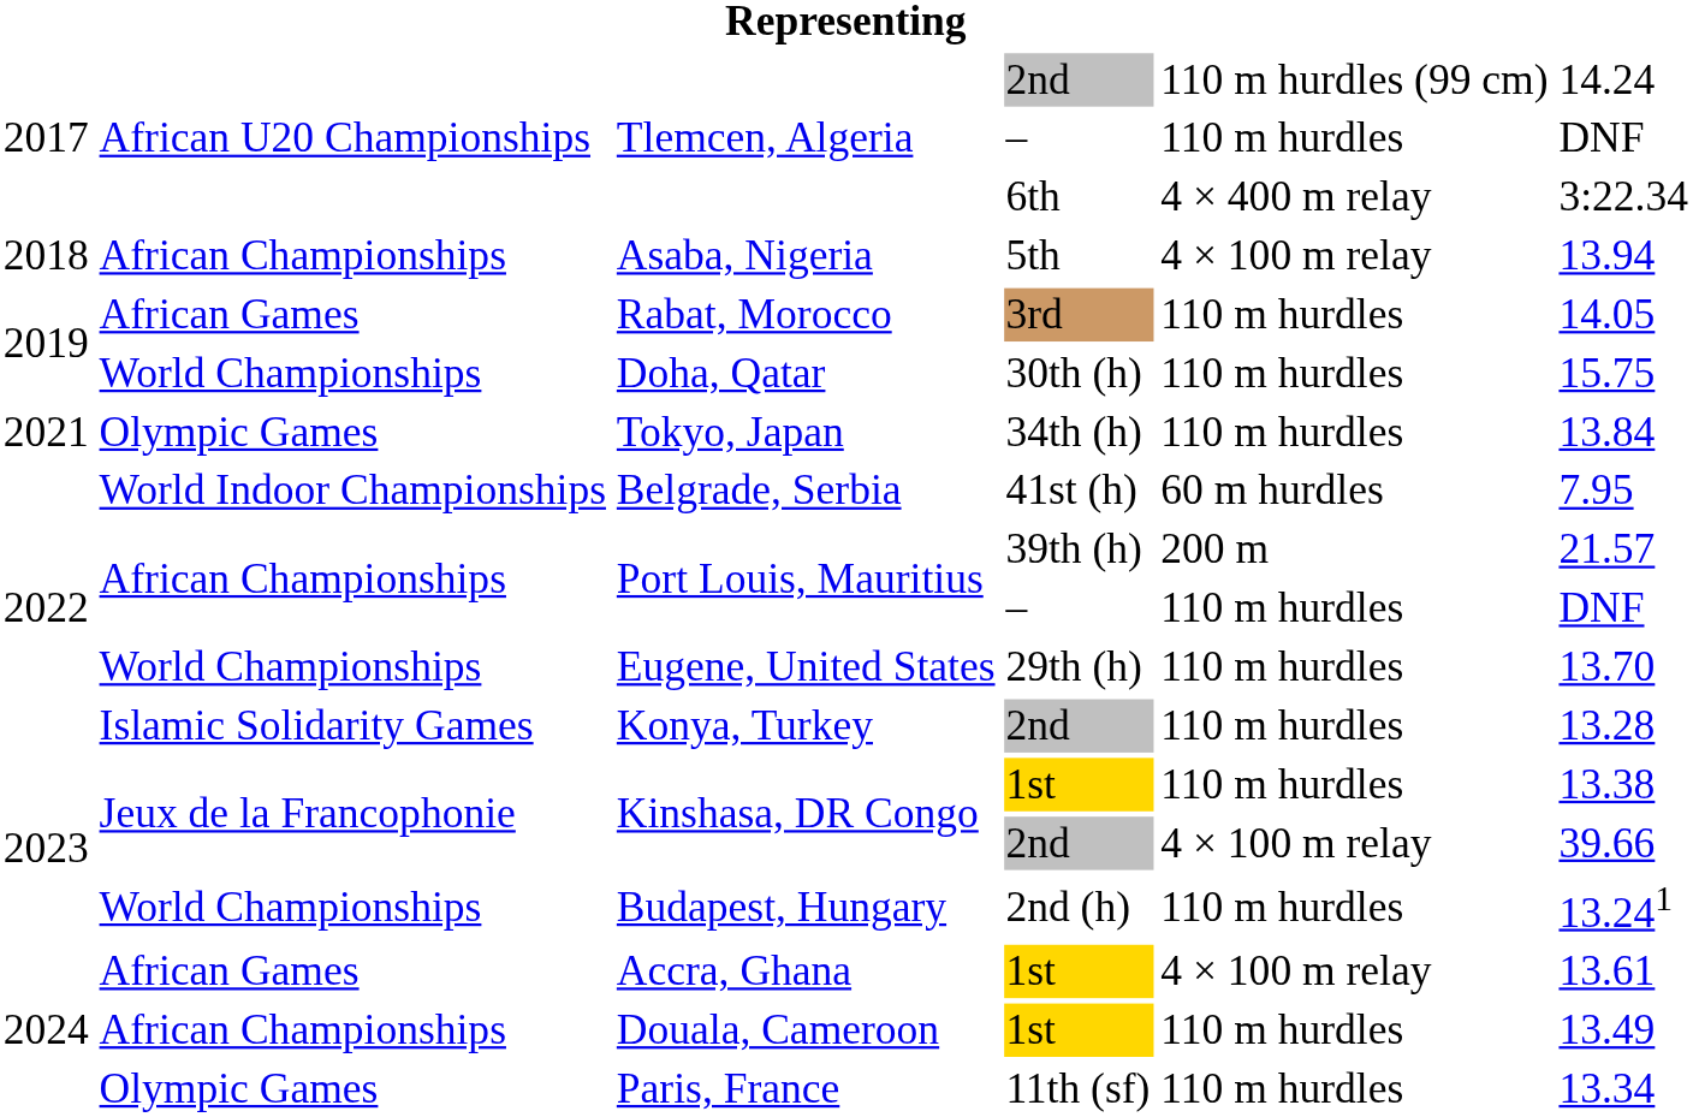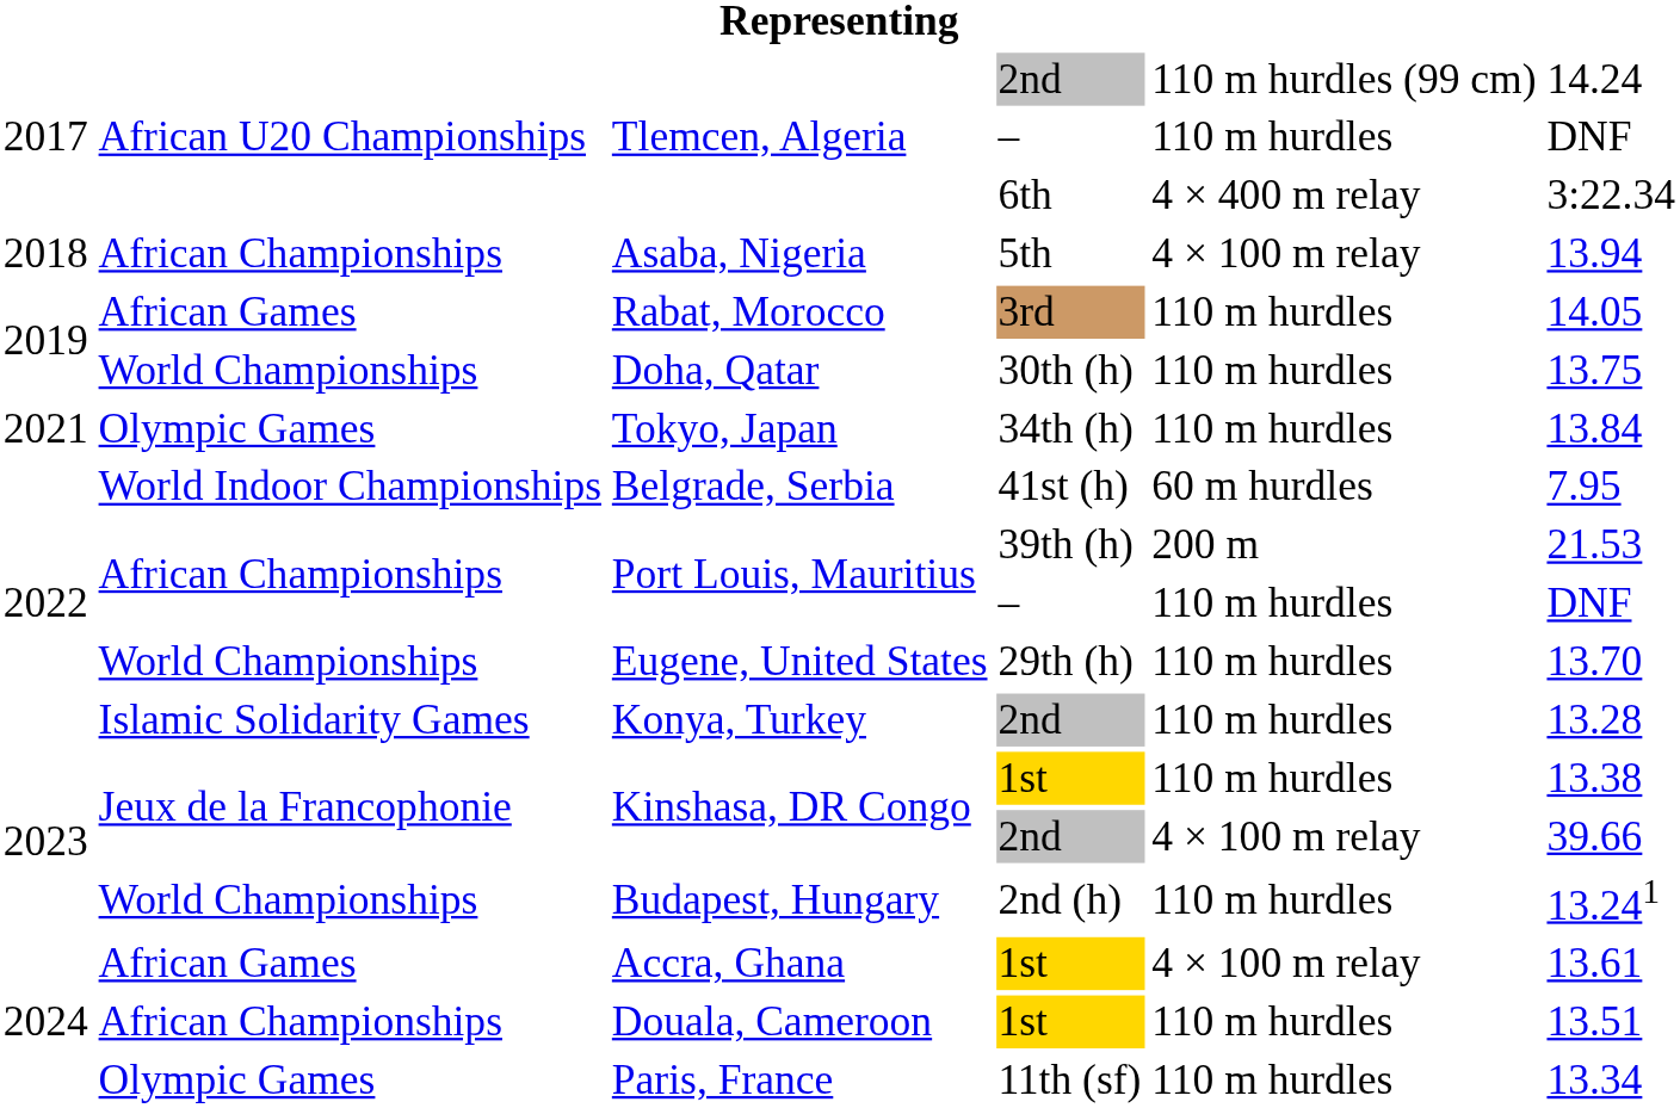Doha, Qatar | column 6: 15.75 -> 13.75
Port Louis, Mauritius / 39th (h) | column 6: 21.57 -> 21.53
Douala, Cameroon | column 6: 13.49 -> 13.51
